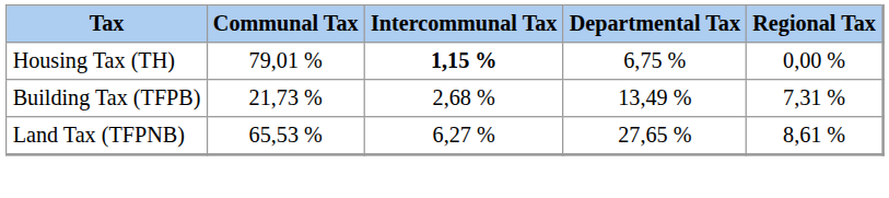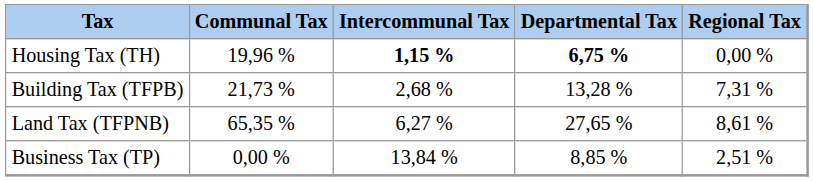Housing Tax (TH) | Communal Tax: 79,01 % -> 19,96 %
Housing Tax (TH) | Departmental Tax: normal -> bold
Building Tax (TFPB) | Departmental Tax: 13,49 % -> 13,28 %
Land Tax (TFPNB) | Communal Tax: 65,53 % -> 65,35 %
+ row: Business Tax (TP) | 0,00 % | 13,84 % | 8,85 % | 2,51 %
